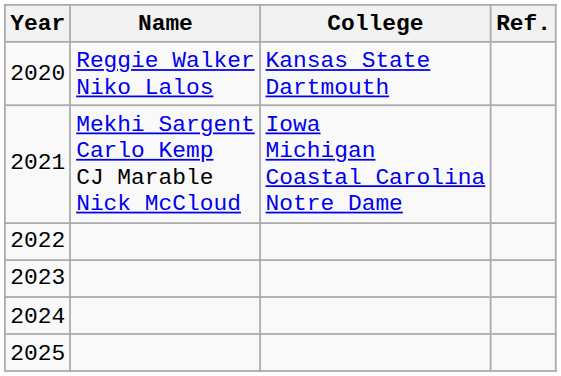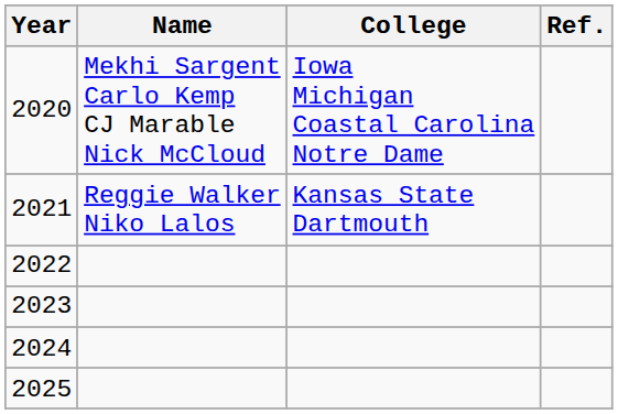2020 | Name: Reggie Walker Niko Lalos -> Mekhi Sargent Carlo Kemp CJ Marable Nick McCloud
2020 | College: Kansas State Dartmouth -> Iowa Michigan Coastal Carolina Notre Dame
2021 | Name: Mekhi Sargent Carlo Kemp CJ Marable Nick McCloud -> Reggie Walker Niko Lalos
2021 | College: Iowa Michigan Coastal Carolina Notre Dame -> Kansas State Dartmouth
